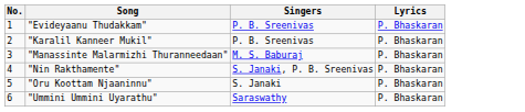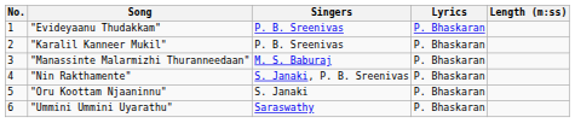+ column: Length (m:ss)
